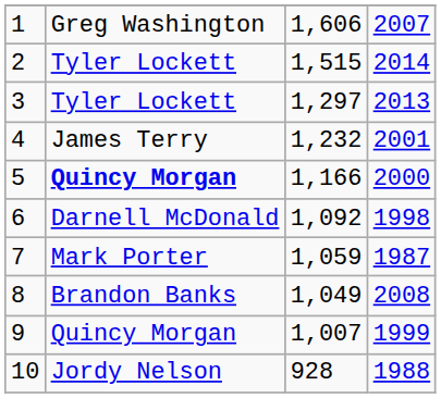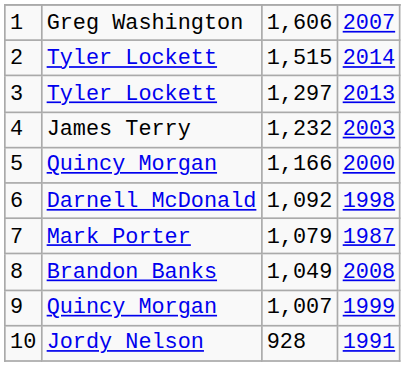4 | column 4: 2001 -> 2003
5 | column 2: bold -> normal
7 | column 3: 1,059 -> 1,079
10 | column 4: 1988 -> 1991
